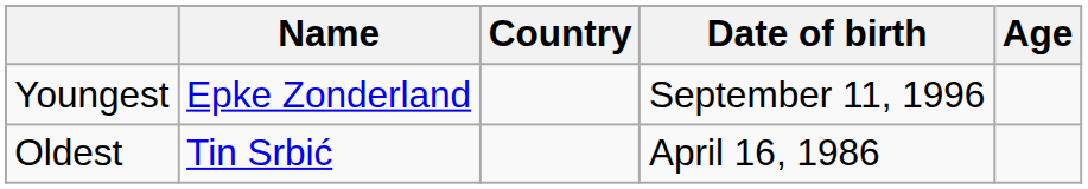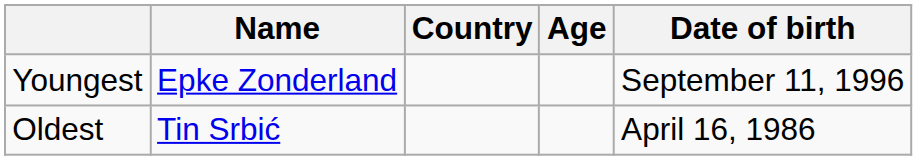columns swapped: Date of birth <-> Age
